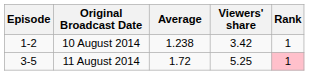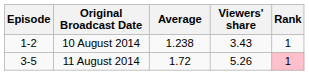10 August 2014 | Viewers' share: 3.42 -> 3.43
11 August 2014 | Viewers' share: 5.25 -> 5.26
